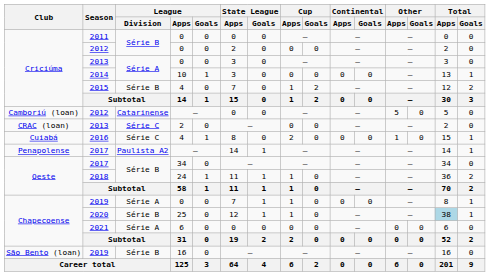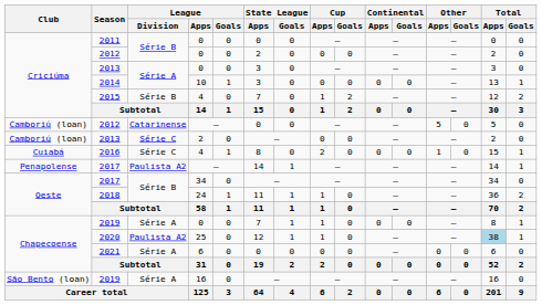2013 / 2 | Club: CRAC (loan) -> Camboriú (loan)
2020 | League / Division: Série B -> Paulista A2
2019 / 16 | League / Division: Série B -> Série A
